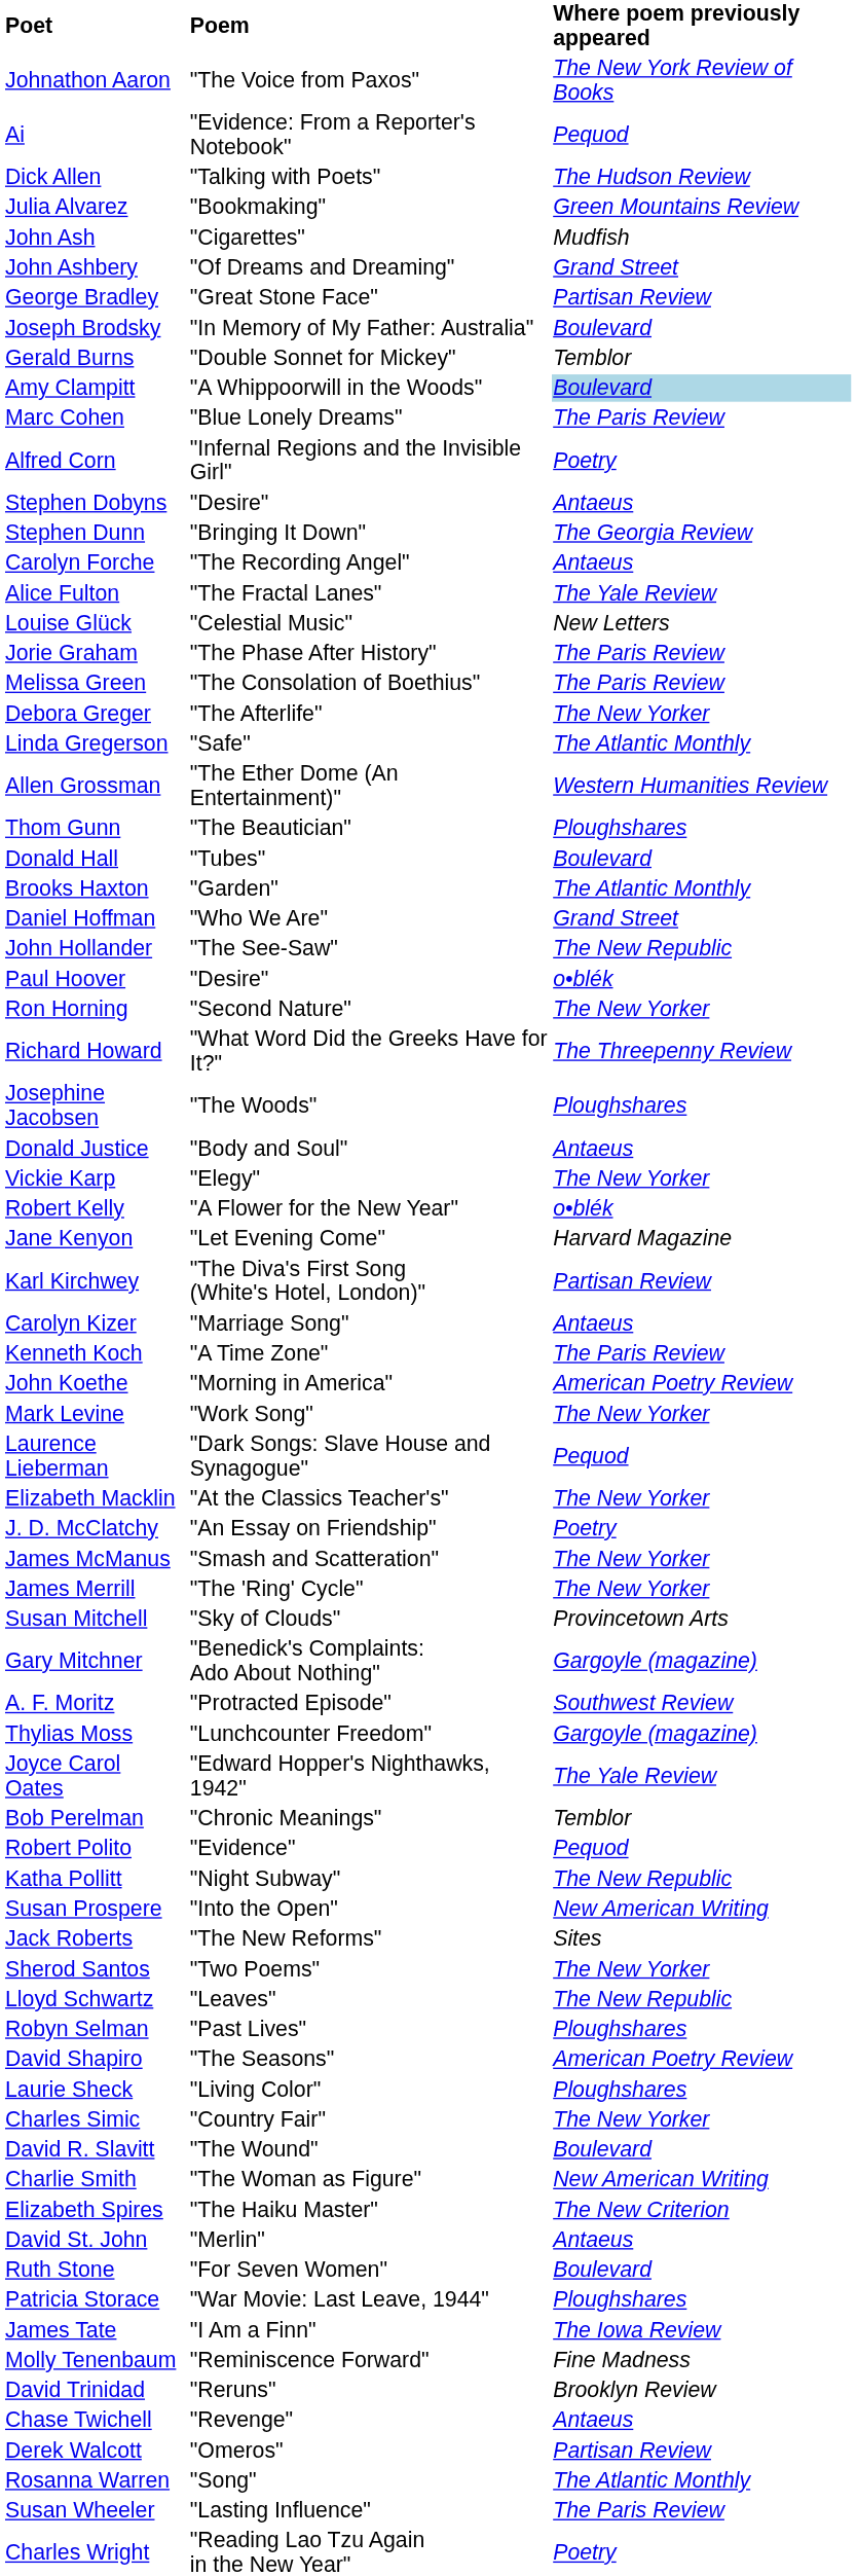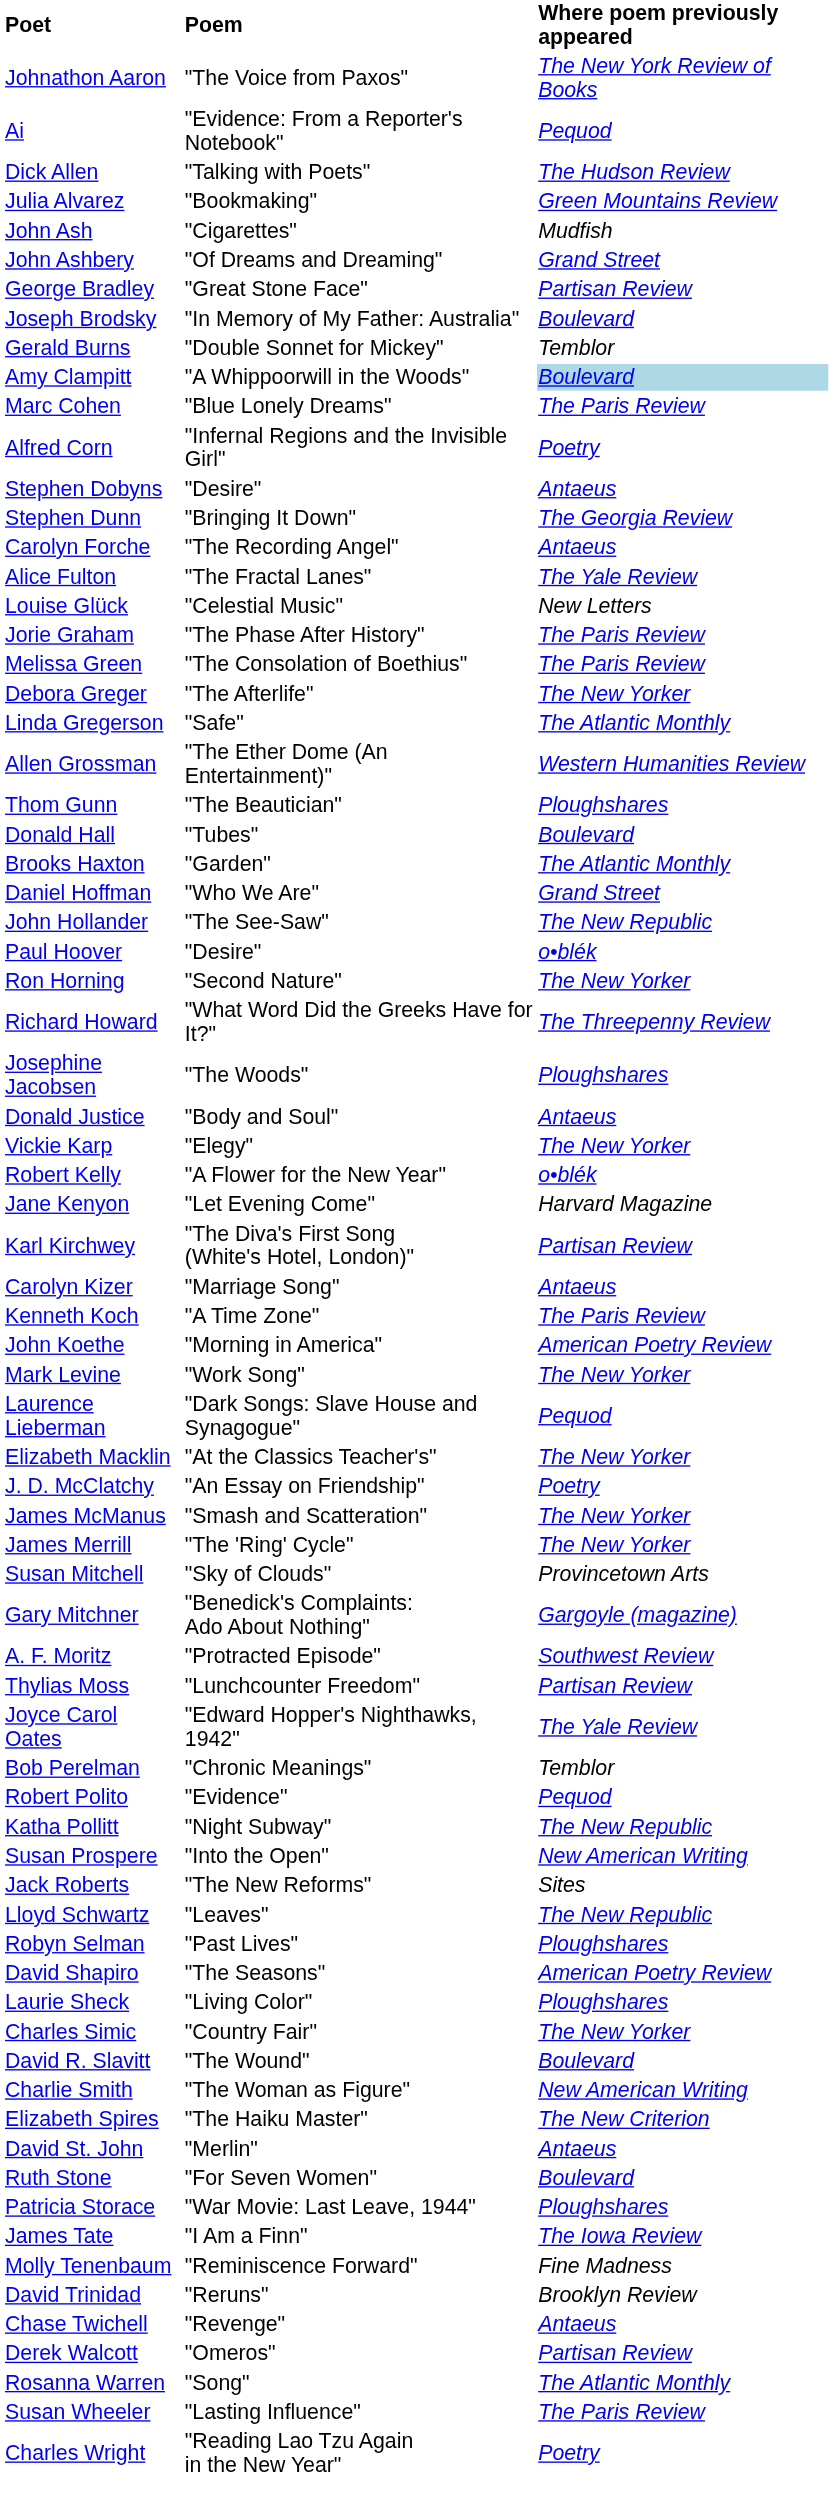Thylias Moss | Where poem previously appeared: Gargoyle (magazine) -> Partisan Review
- row: Sherod Santos | "Two Poems" | The New Yorker
